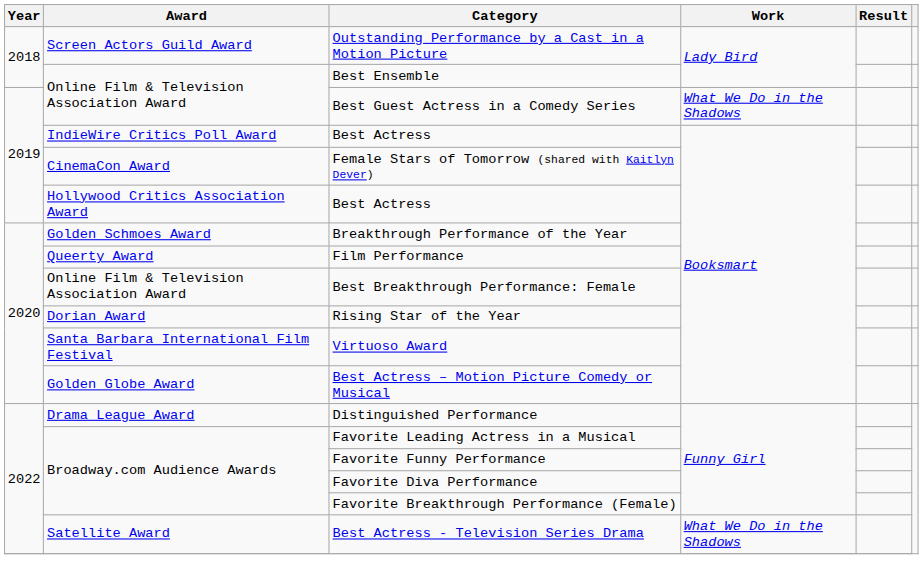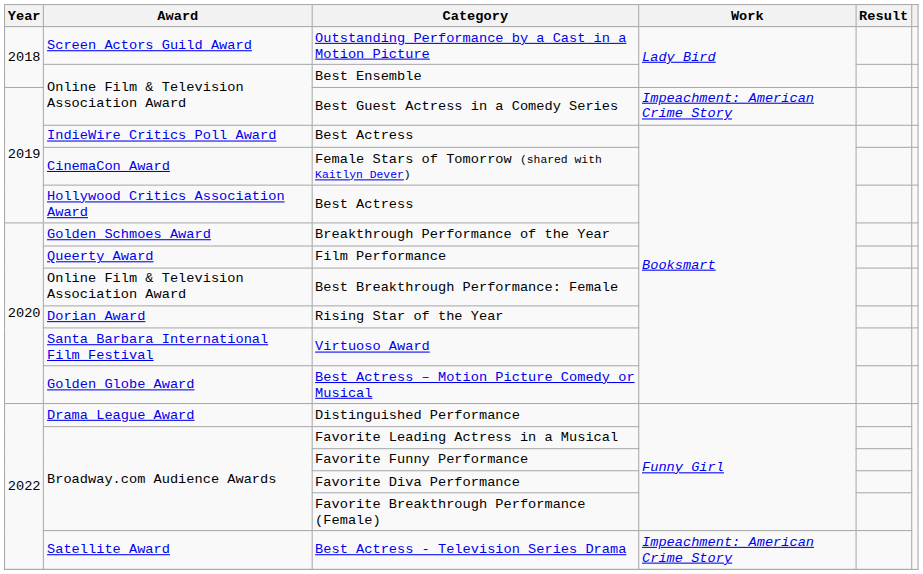Best Guest Actress in a Comedy Series | Work: What We Do in the Shadows -> Impeachment: American Crime Story
Best Actress - Television Series Drama | Work: What We Do in the Shadows -> Impeachment: American Crime Story
